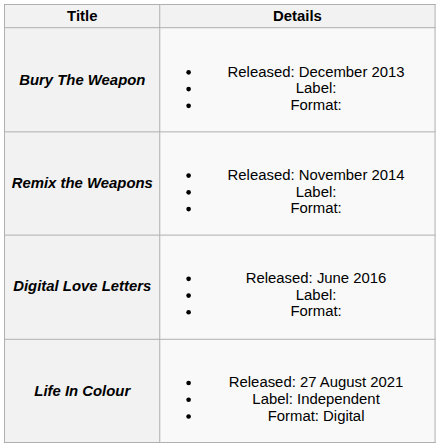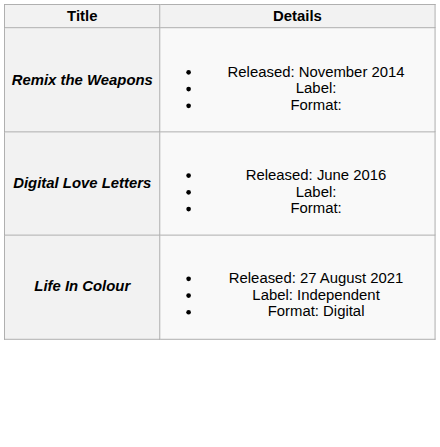- row: Bury The Weapon | Released: December 2013 Label: Format:
